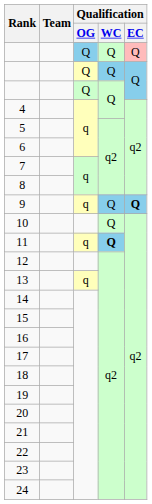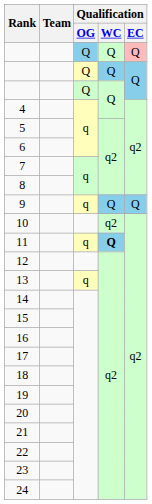9 | Qualification / EC: bold -> normal
10 | Qualification / WC: Q -> q2
